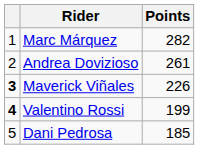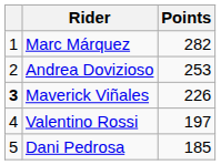Andrea Dovizioso | Points: 261 -> 253
Valentino Rossi | column 1: bold -> normal
Valentino Rossi | Points: 199 -> 197
